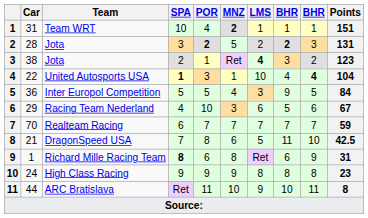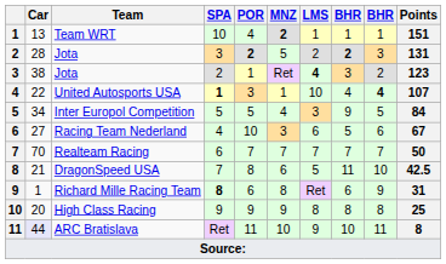Team WRT | Car: 31 -> 13
United Autosports USA | Points: 104 -> 107
Inter Europol Competition | Car: 36 -> 34
Racing Team Nederland | Car: 29 -> 27
Realteam Racing | Points: 59 -> 50
High Class Racing | Car: 24 -> 20
High Class Racing | Points: 23 -> 25
ARC Bratislava | Car: no background -> lavender background
